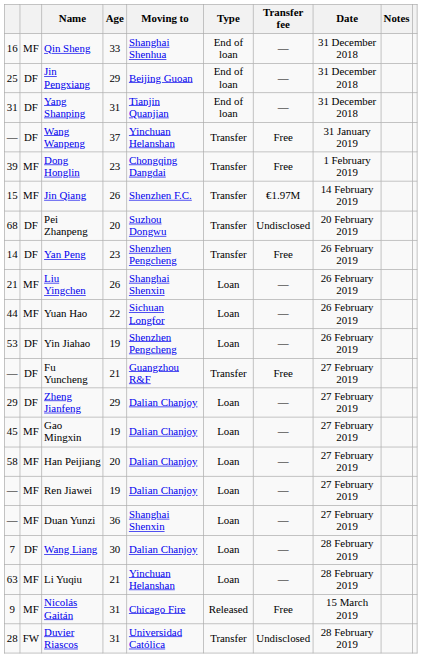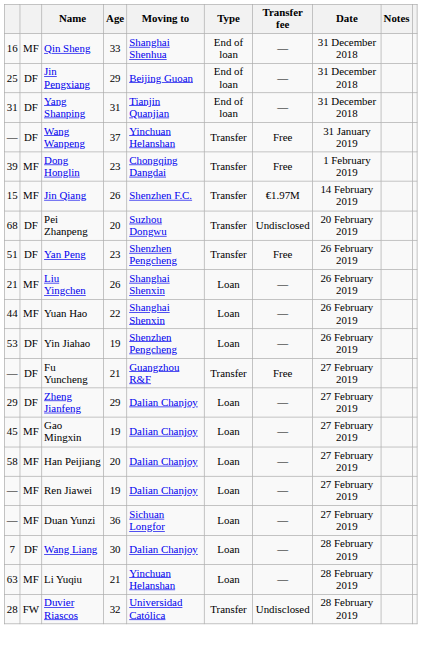Yan Peng | column 1: 14 -> 51
Yuan Hao | Moving to: Sichuan Longfor -> Shanghai Shenxin
Duan Yunzi | Moving to: Shanghai Shenxin -> Sichuan Longfor
- row: 9 | MF | Nicolás Gaitán | 31 | Chicago Fire | Released | Free | 15 March 2019
Duvier Riascos | Age: 31 -> 32
